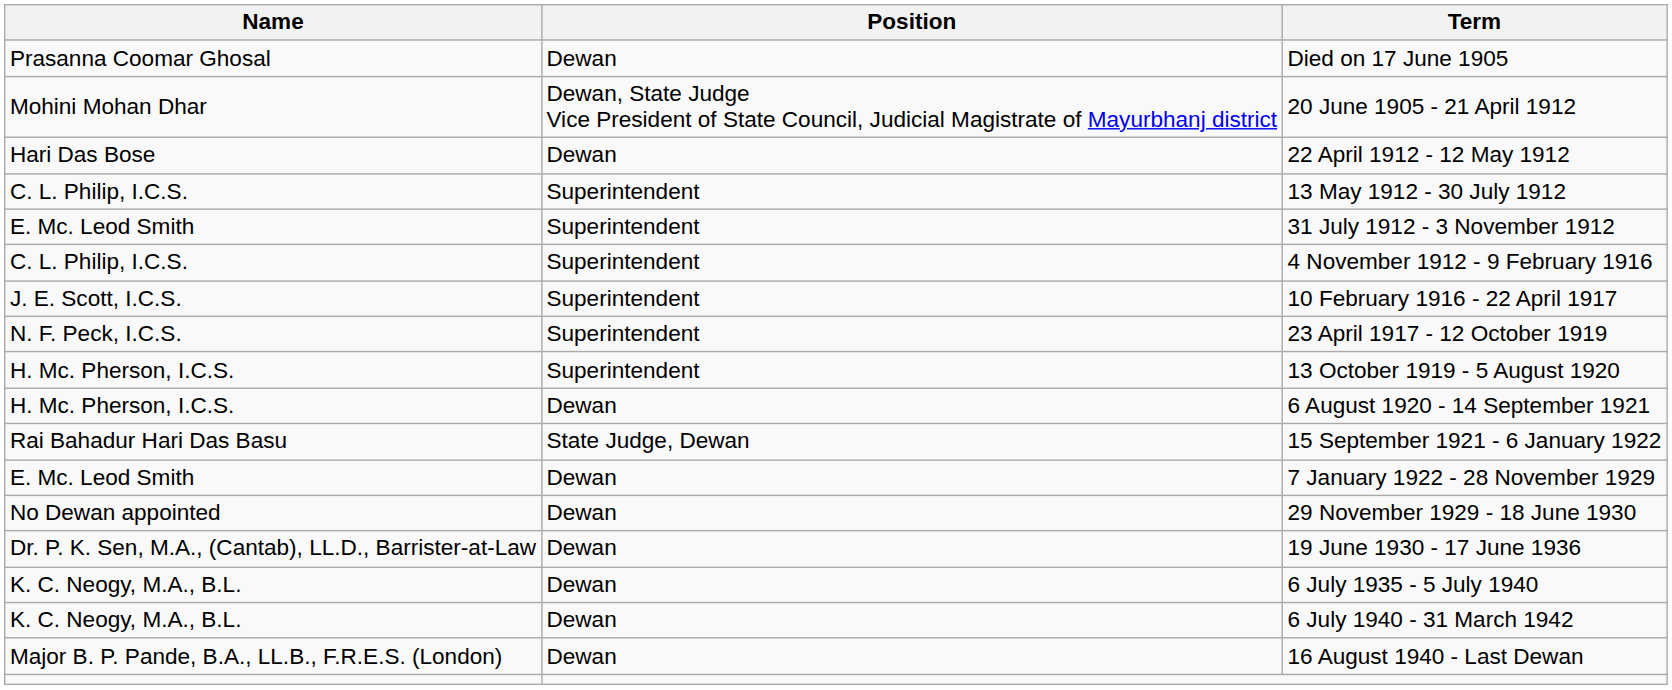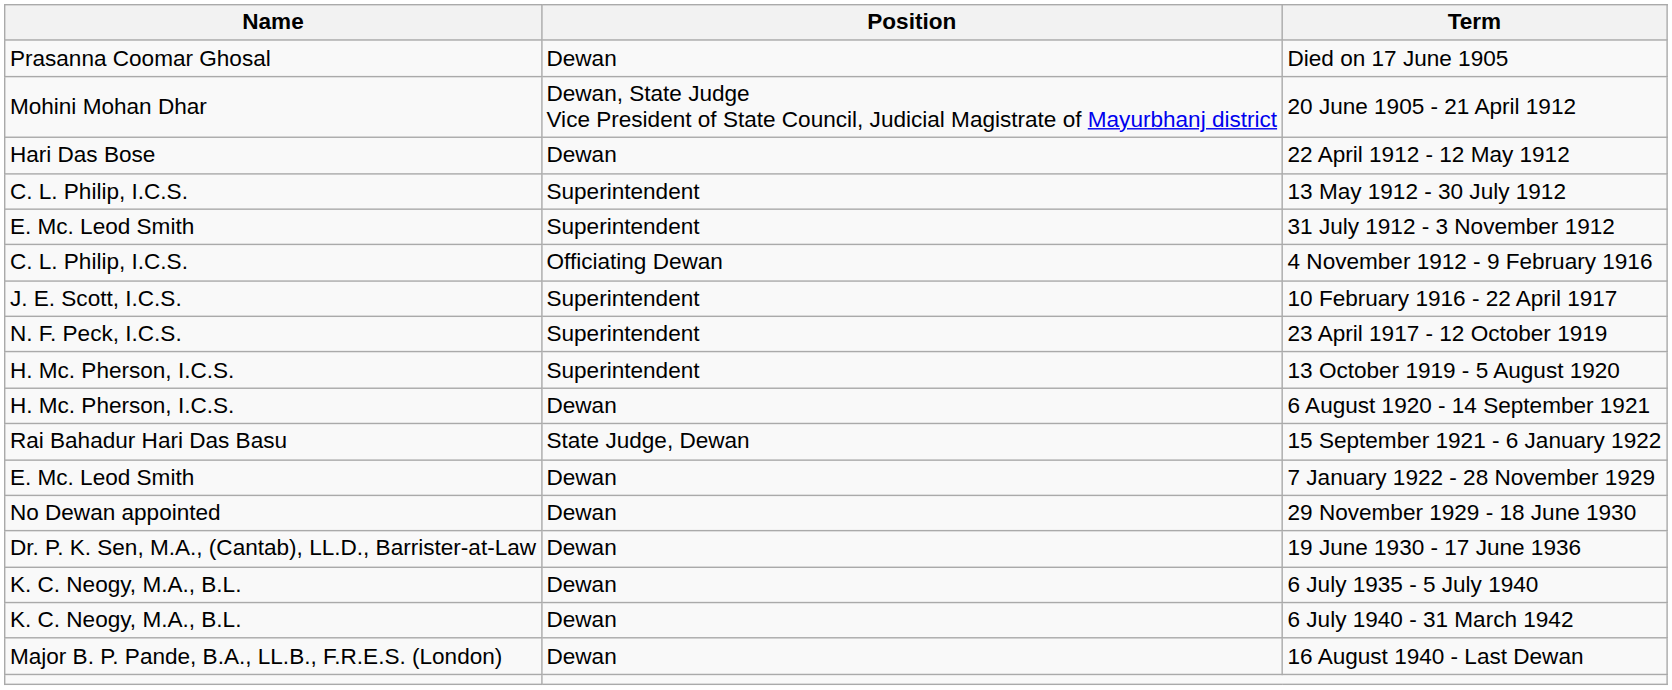4 November 1912 - 9 February 1916 | Position: Superintendent -> Officiating Dewan
